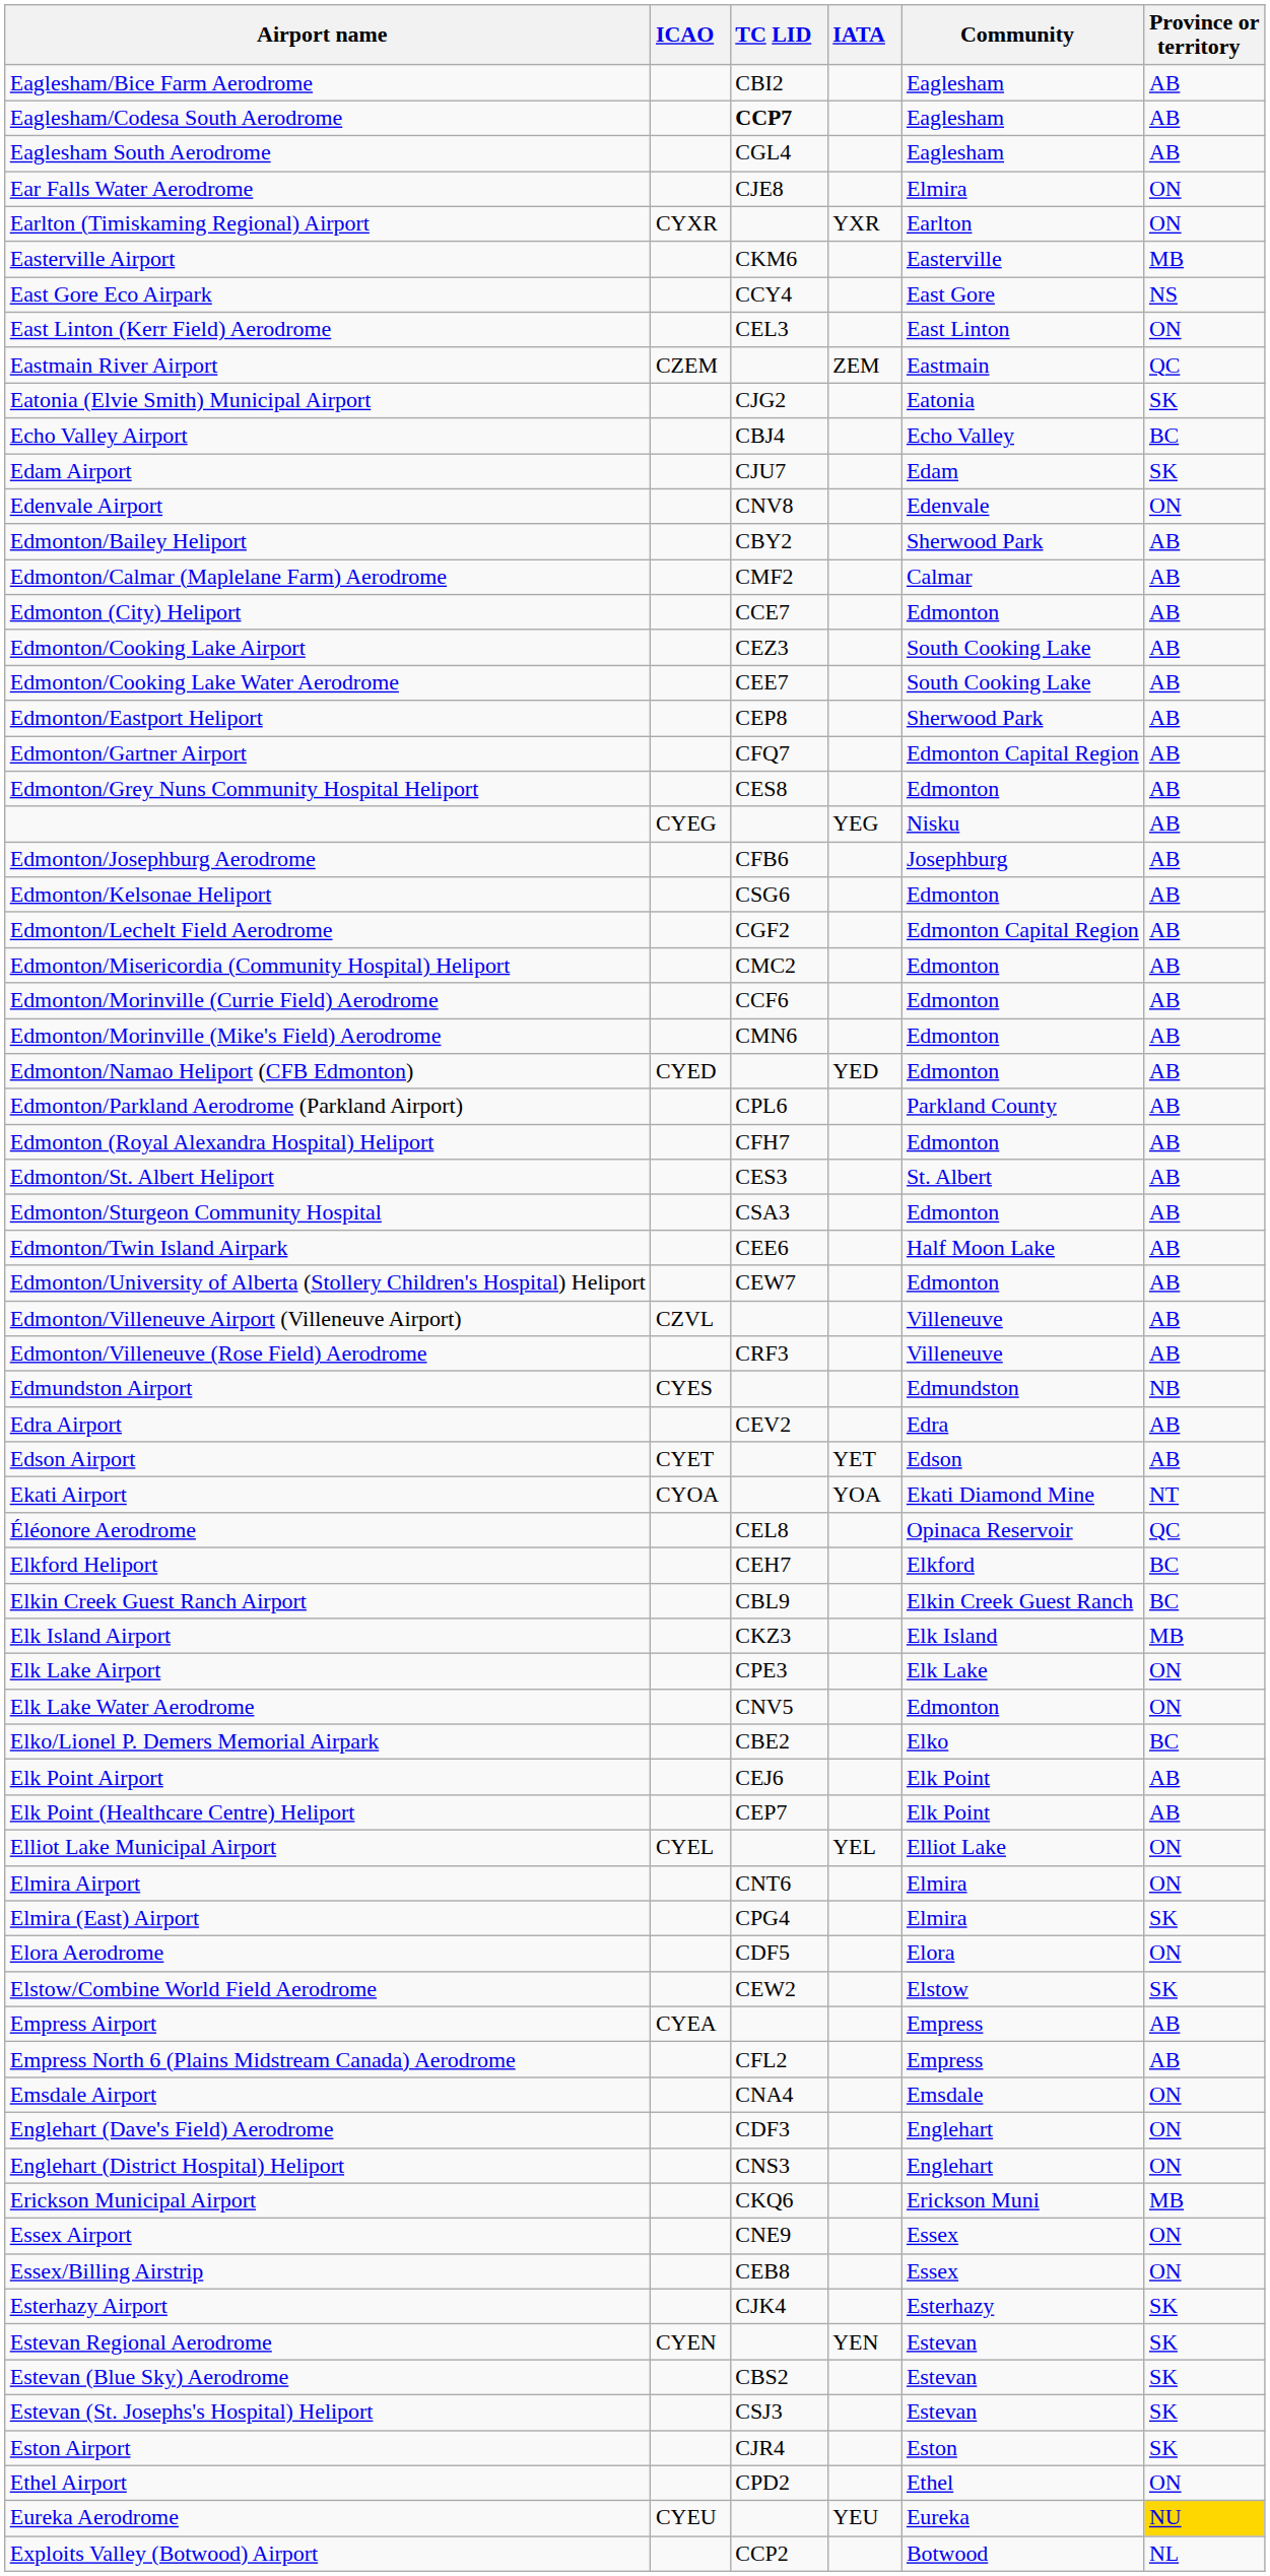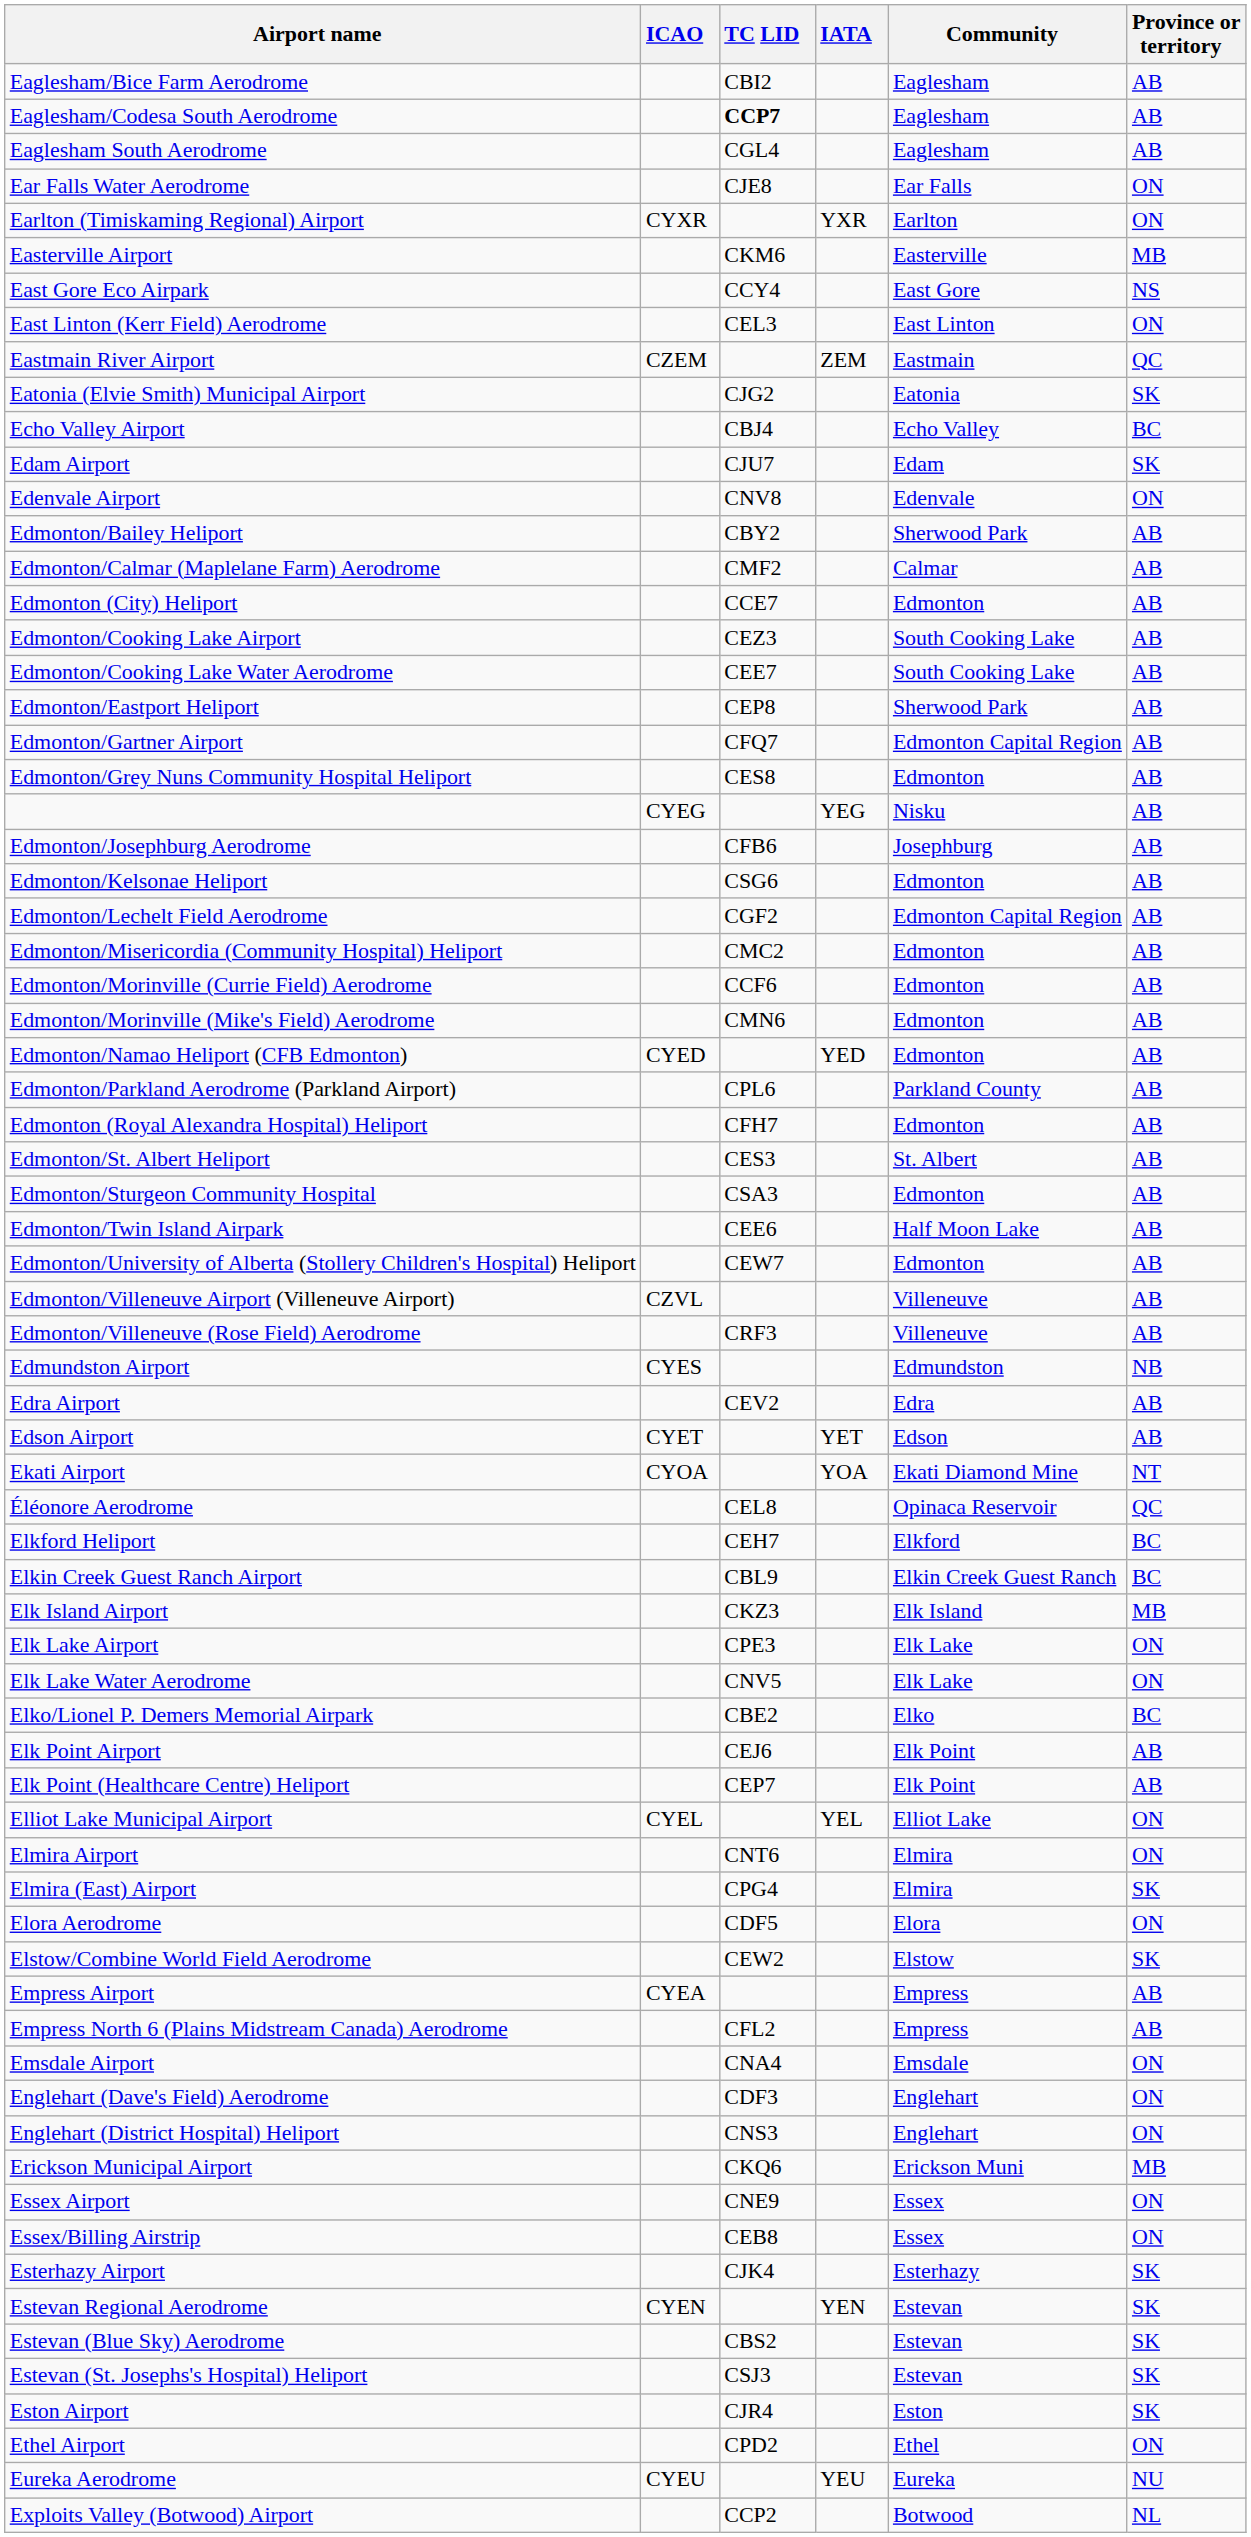Ear Falls Water Aerodrome | Community: Elmira -> Ear Falls
Elk Lake Water Aerodrome | Community: Edmonton -> Elk Lake
Eureka Aerodrome | Province or territory: gold background -> no background
